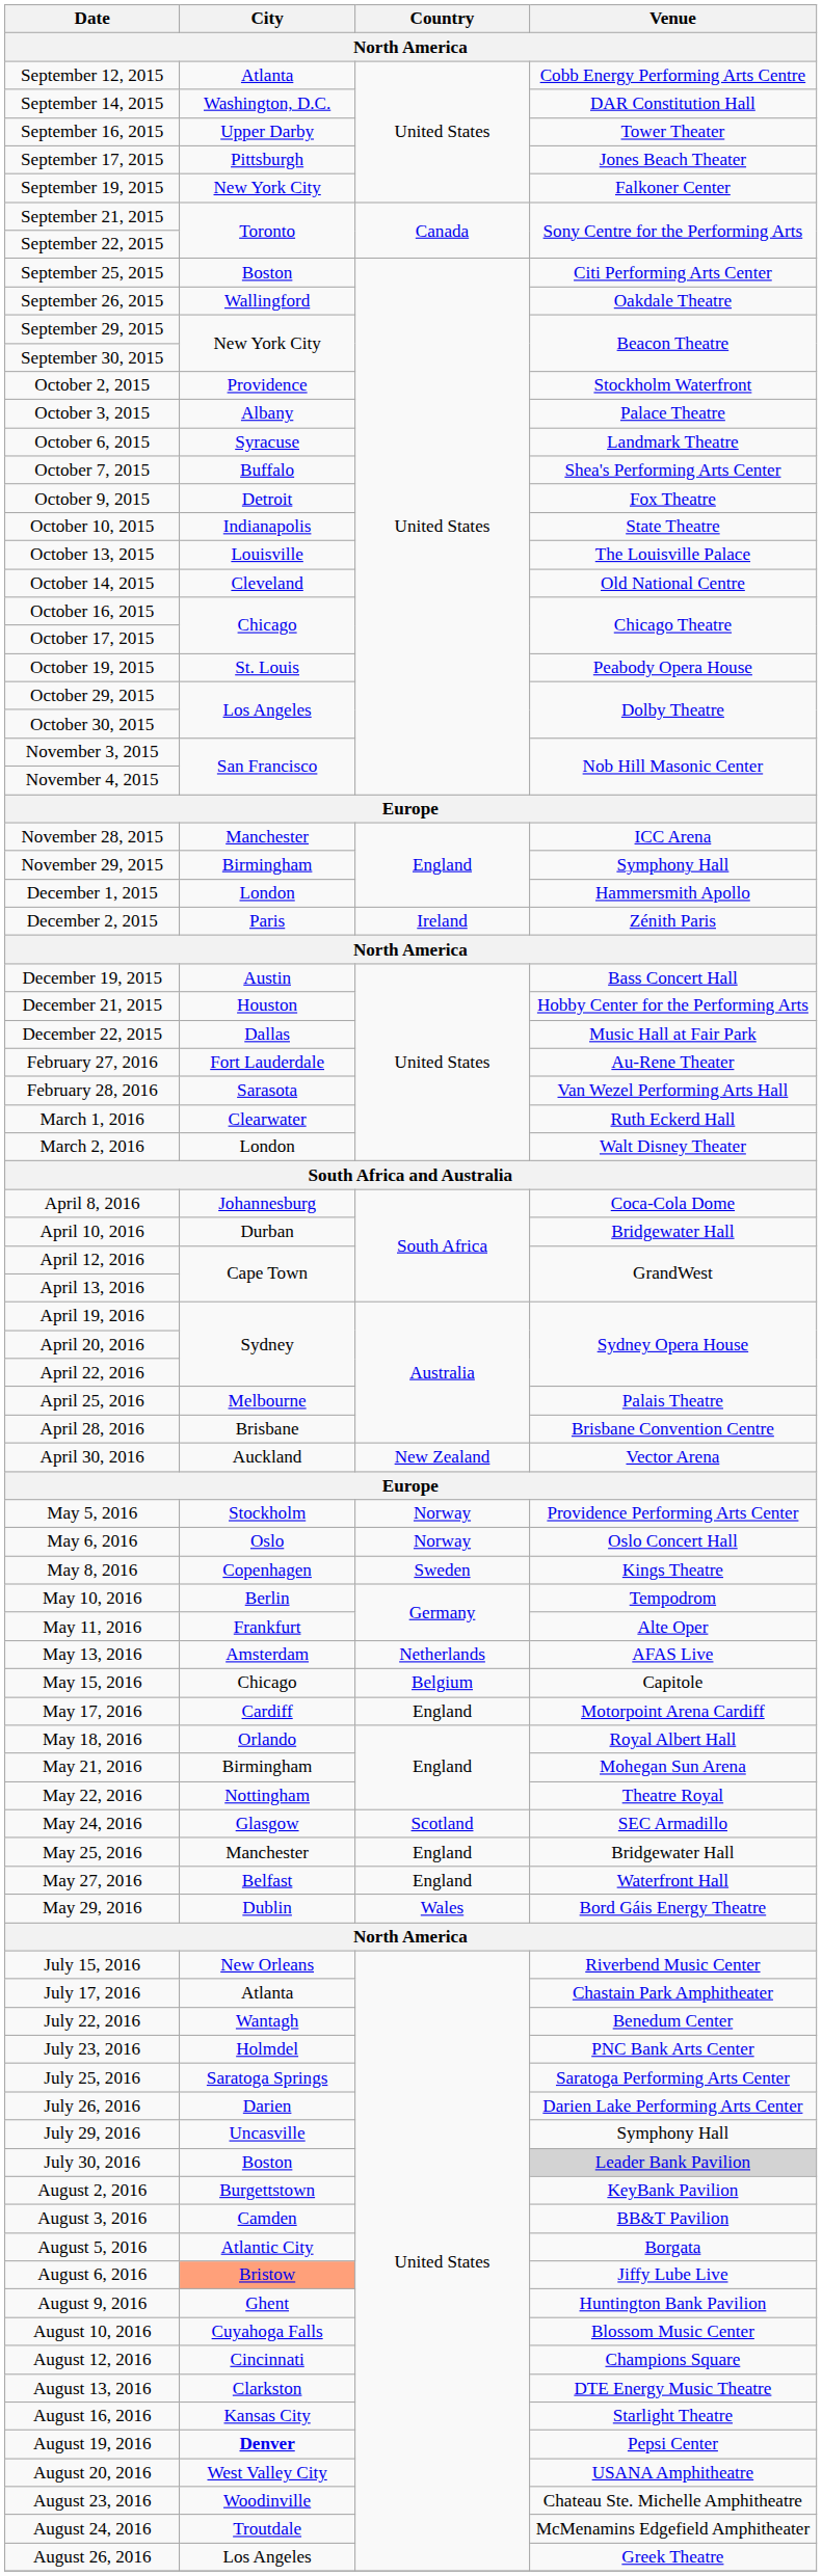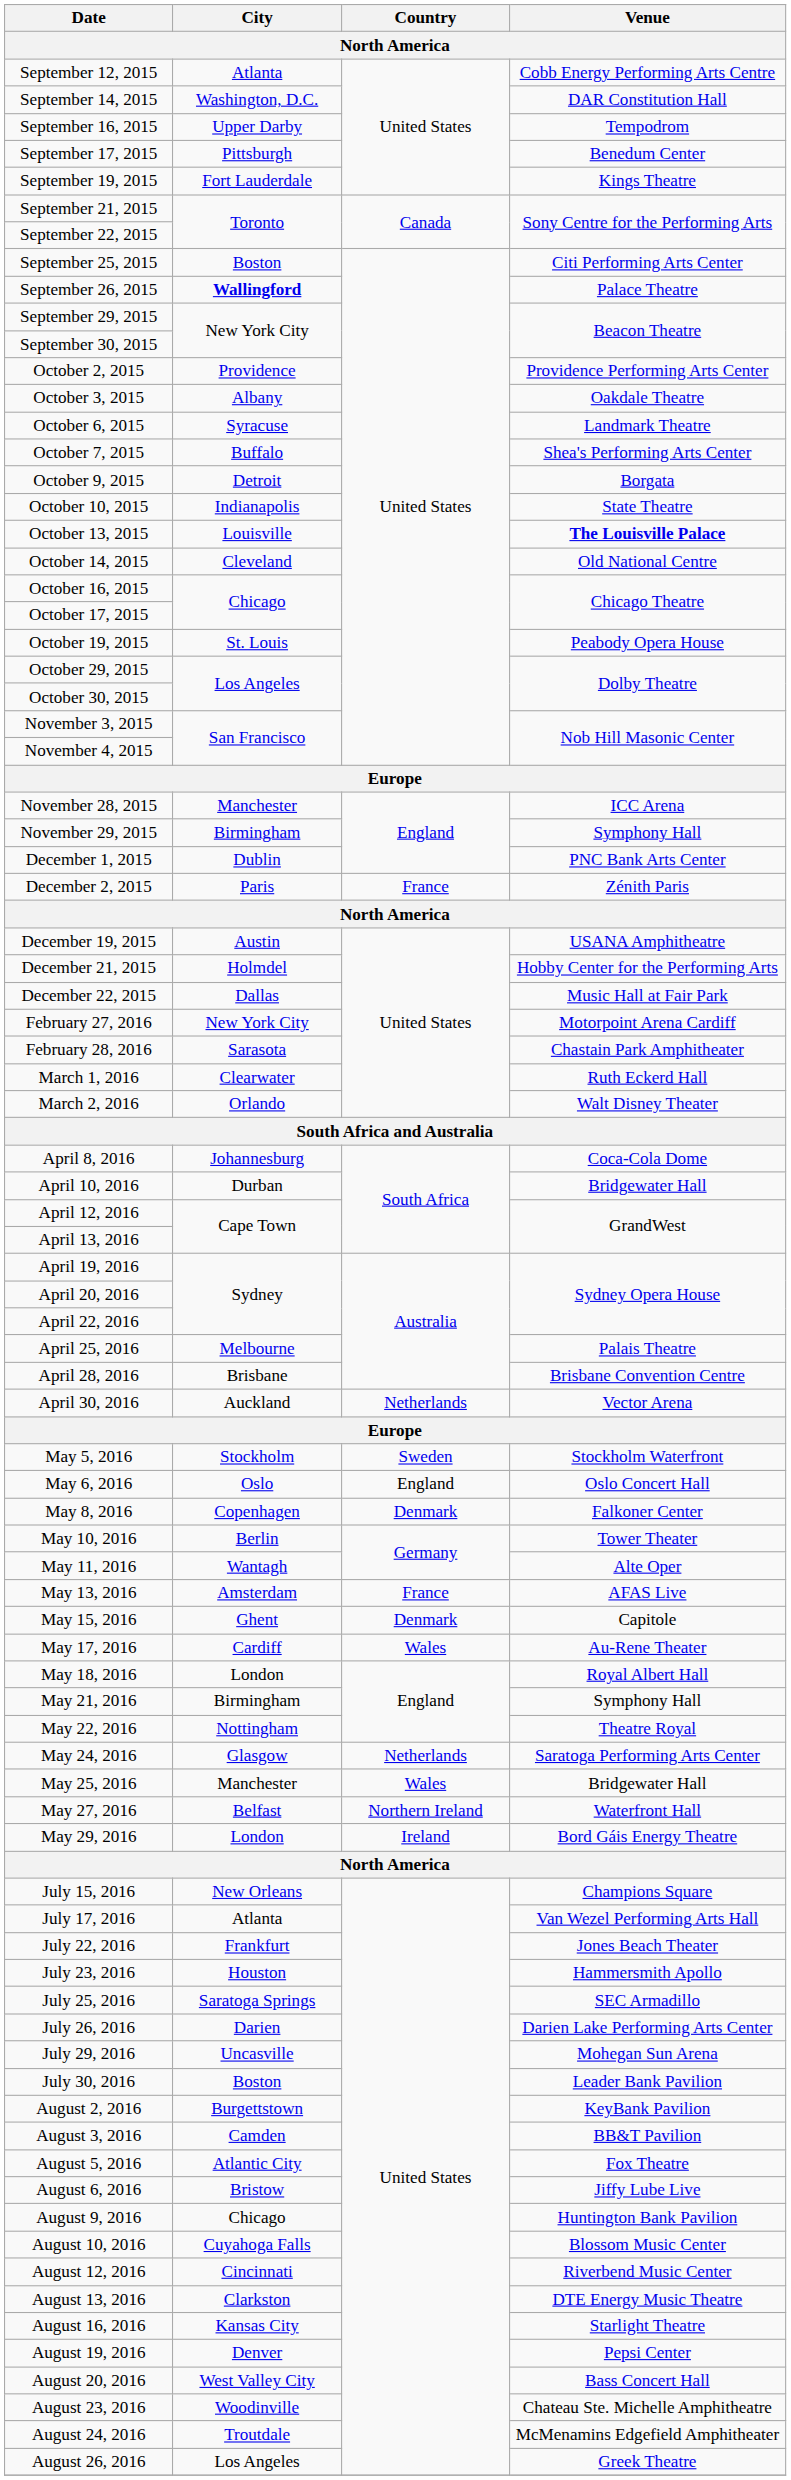September 16, 2015 | Venue / North America: Tower Theater -> Tempodrom
September 17, 2015 | Venue / North America: Jones Beach Theater -> Benedum Center
September 19, 2015 | City / North America: New York City -> Fort Lauderdale
September 19, 2015 | Venue / North America: Falkoner Center -> Kings Theatre
September 26, 2015 | City / North America: normal -> bold
September 26, 2015 | Venue / North America: Oakdale Theatre -> Palace Theatre
October 2, 2015 | Venue / North America: Stockholm Waterfront -> Providence Performing Arts Center
October 3, 2015 | Venue / North America: Palace Theatre -> Oakdale Theatre
October 9, 2015 | Venue / North America: Fox Theatre -> Borgata
October 13, 2015 | Venue / North America: normal -> bold
December 1, 2015 | City / North America: London -> Dublin
December 1, 2015 | Venue / North America: Hammersmith Apollo -> PNC Bank Arts Center
December 2, 2015 | Country / North America: Ireland -> France
December 19, 2015 | Venue / North America: Bass Concert Hall -> USANA Amphitheatre
December 21, 2015 | City / North America: Houston -> Holmdel
February 27, 2016 | City / North America: Fort Lauderdale -> New York City
February 27, 2016 | Venue / North America: Au-Rene Theater -> Motorpoint Arena Cardiff
February 28, 2016 | Venue / North America: Van Wezel Performing Arts Hall -> Chastain Park Amphitheater
March 2, 2016 | City / North America: London -> Orlando
April 30, 2016 | Country / North America: New Zealand -> Netherlands
May 5, 2016 | Country / North America: Norway -> Sweden
May 5, 2016 | Venue / North America: Providence Performing Arts Center -> Stockholm Waterfront
May 6, 2016 | Country / North America: Norway -> England
May 8, 2016 | Country / North America: Sweden -> Denmark
May 8, 2016 | Venue / North America: Kings Theatre -> Falkoner Center
May 10, 2016 | Venue / North America: Tempodrom -> Tower Theater
May 11, 2016 | City / North America: Frankfurt -> Wantagh
May 13, 2016 | Country / North America: Netherlands -> France
May 15, 2016 | City / North America: Chicago -> Ghent
May 15, 2016 | Country / North America: Belgium -> Denmark
May 17, 2016 | Country / North America: England -> Wales
May 17, 2016 | Venue / North America: Motorpoint Arena Cardiff -> Au-Rene Theater
May 18, 2016 | City / North America: Orlando -> London
May 21, 2016 | Venue / North America: Mohegan Sun Arena -> Symphony Hall
May 24, 2016 | Country / North America: Scotland -> Netherlands
May 24, 2016 | Venue / North America: SEC Armadillo -> Saratoga Performing Arts Center
May 25, 2016 | Country / North America: England -> Wales
May 27, 2016 | Country / North America: England -> Northern Ireland
May 29, 2016 | City / North America: Dublin -> London
May 29, 2016 | Country / North America: Wales -> Ireland
July 15, 2016 | Venue / North America: Riverbend Music Center -> Champions Square
July 17, 2016 | Venue / North America: Chastain Park Amphitheater -> Van Wezel Performing Arts Hall
July 22, 2016 | City / North America: Wantagh -> Frankfurt
July 22, 2016 | Venue / North America: Benedum Center -> Jones Beach Theater
July 23, 2016 | City / North America: Holmdel -> Houston
July 23, 2016 | Venue / North America: PNC Bank Arts Center -> Hammersmith Apollo
July 25, 2016 | Venue / North America: Saratoga Performing Arts Center -> SEC Armadillo
July 29, 2016 | Venue / North America: Symphony Hall -> Mohegan Sun Arena
July 30, 2016 | Venue / North America: lightgrey background -> no background
August 5, 2016 | Venue / North America: Borgata -> Fox Theatre
August 6, 2016 | City / North America: lightsalmon background -> no background
August 9, 2016 | City / North America: Ghent -> Chicago
August 12, 2016 | Venue / North America: Champions Square -> Riverbend Music Center
August 19, 2016 | City / North America: bold -> normal
August 20, 2016 | Venue / North America: USANA Amphitheatre -> Bass Concert Hall
